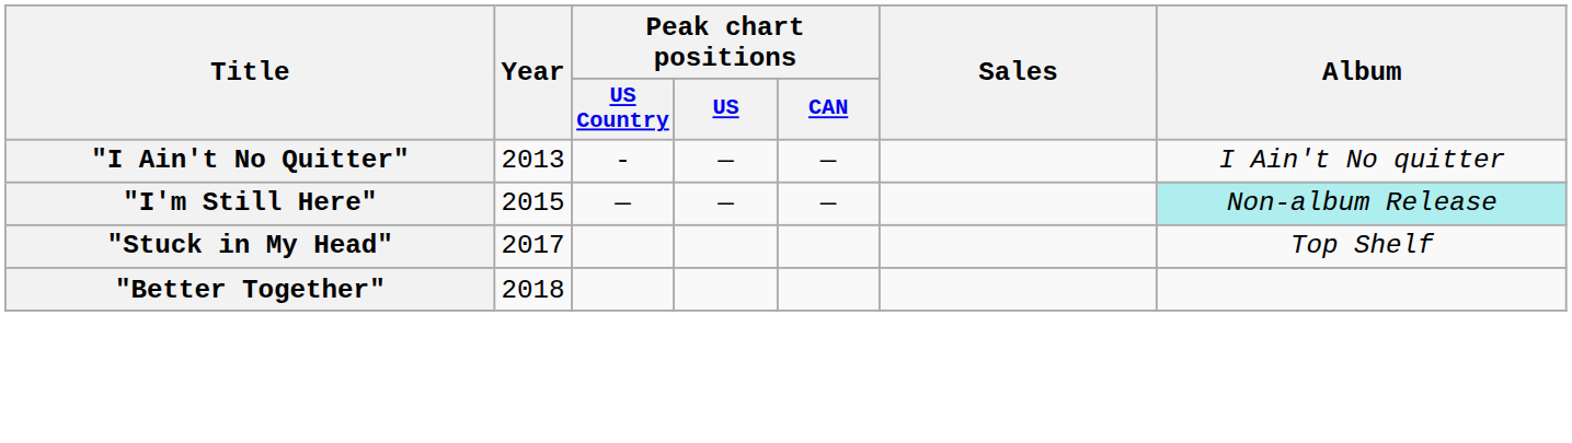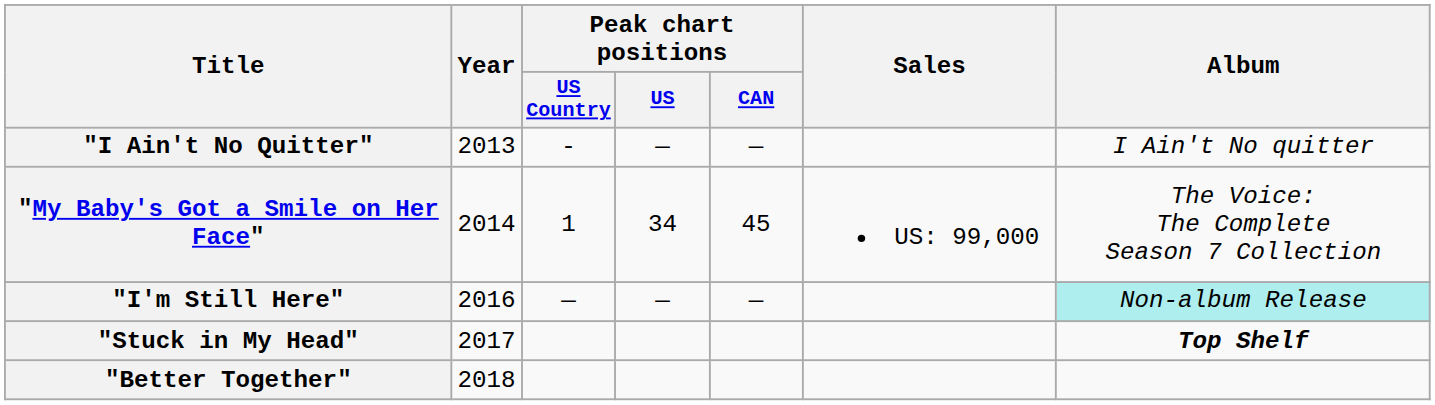+ row: "My Baby's Got a Smile on Her Face" | 2014 | 1 | 34 | 45 | US: 99,000 | The Voice: The Complete Season 7 Collection
"I'm Still Here" | Year: 2015 -> 2016
"Stuck in My Head" | Album: normal -> bold
